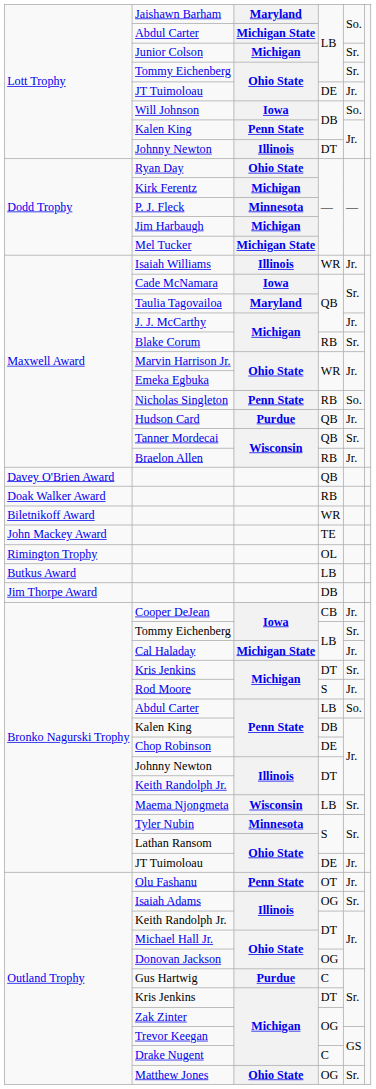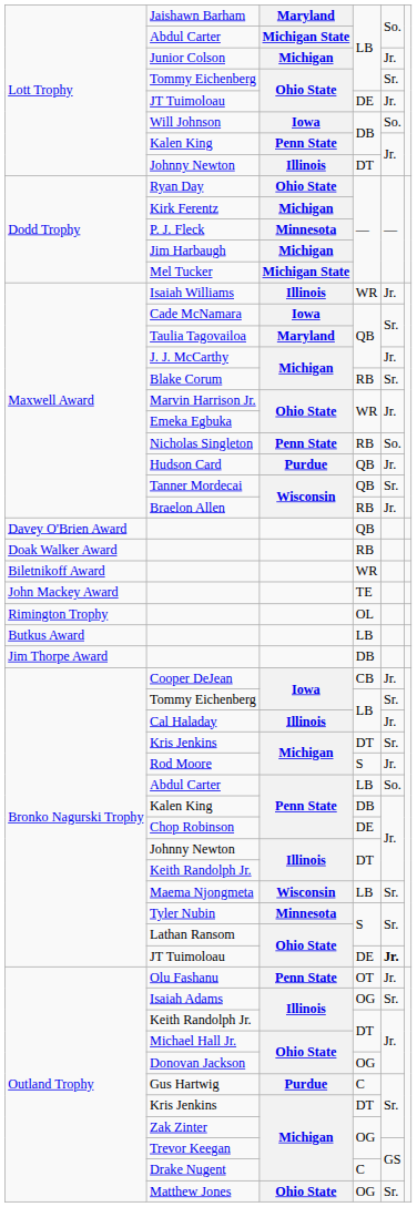Junior Colson | column 5: Sr. -> Jr.
Cal Haladay | column 3: Michigan State -> Illinois
Bronko Nagurski Trophy / JT Tuimoloau | column 5: normal -> bold
